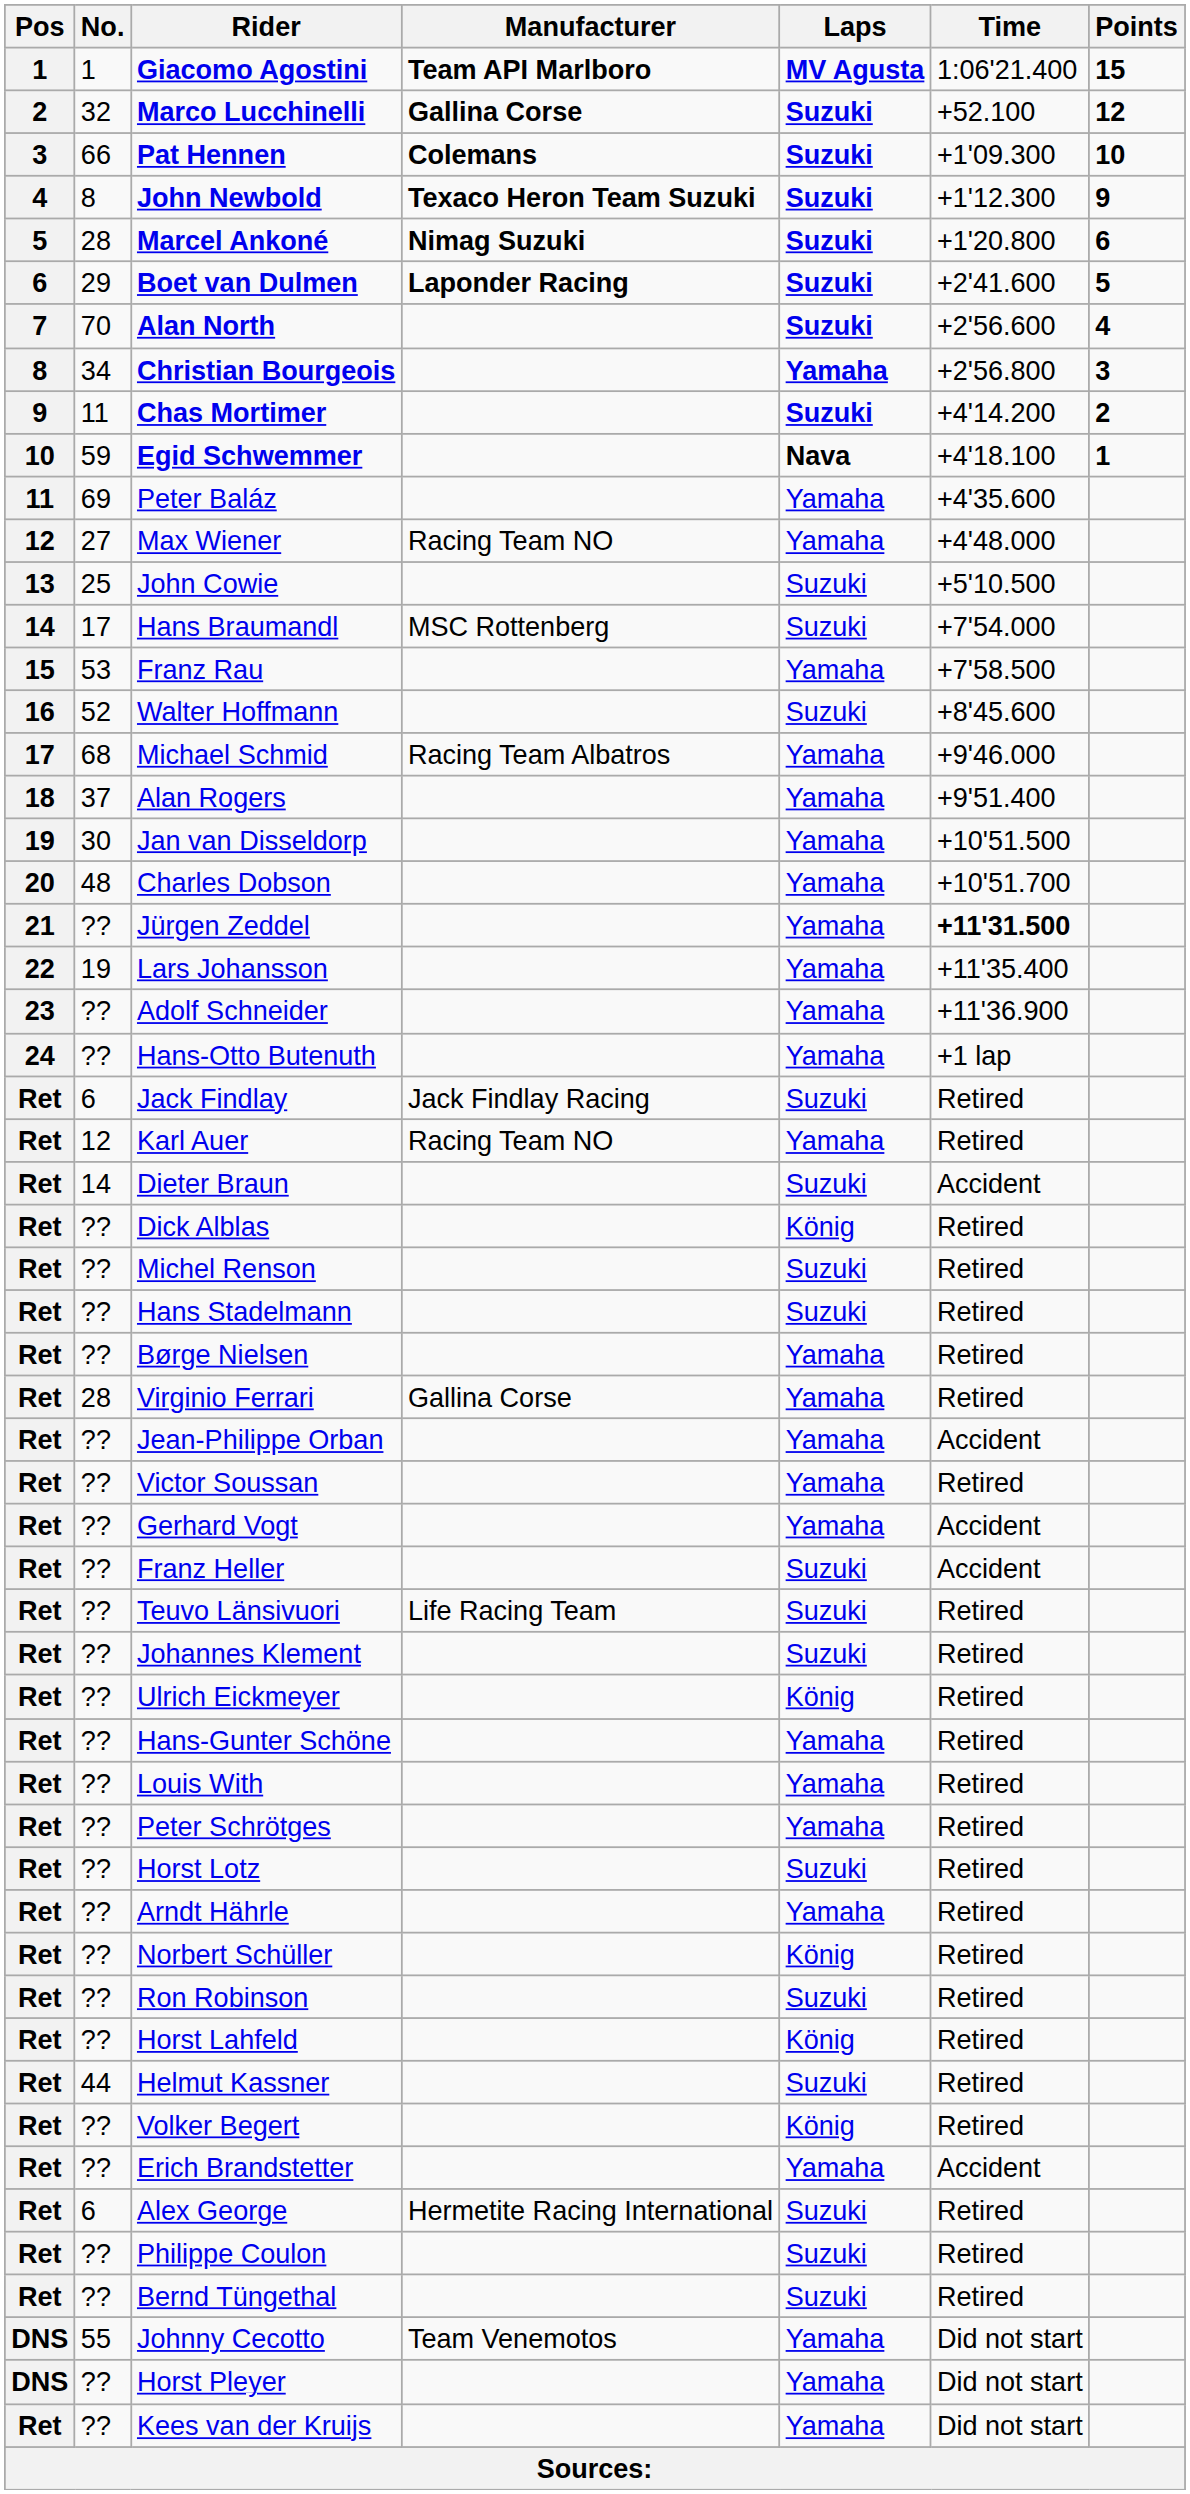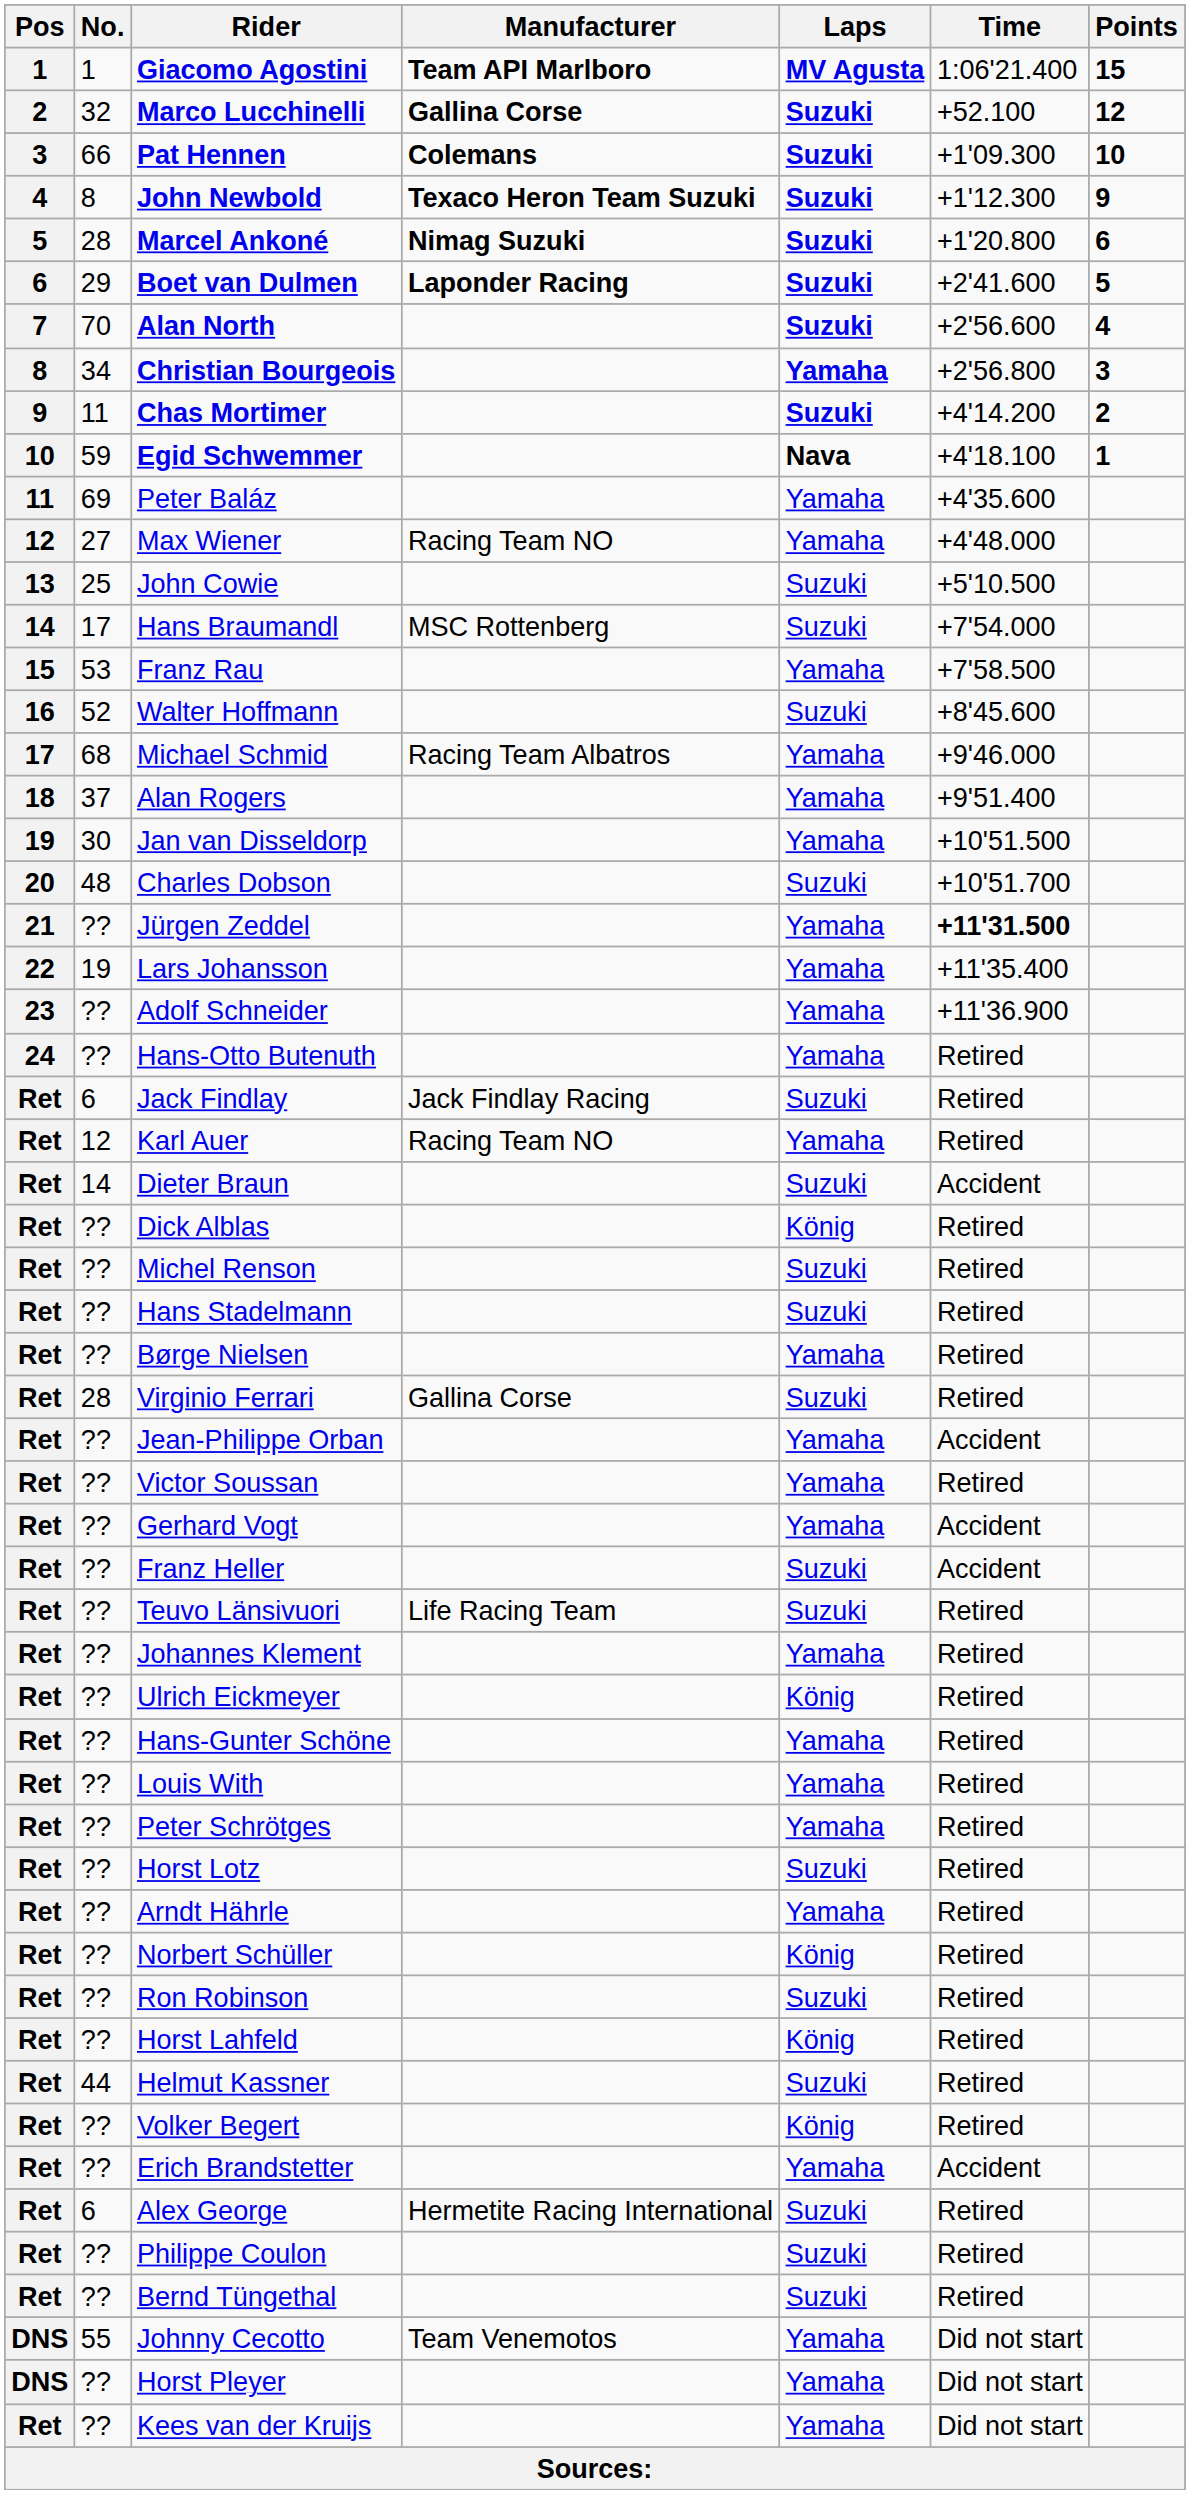Charles Dobson | Laps: Yamaha -> Suzuki
Hans-Otto Butenuth | Time: +1 lap -> Retired
Virginio Ferrari | Laps: Yamaha -> Suzuki
Johannes Klement | Laps: Suzuki -> Yamaha
